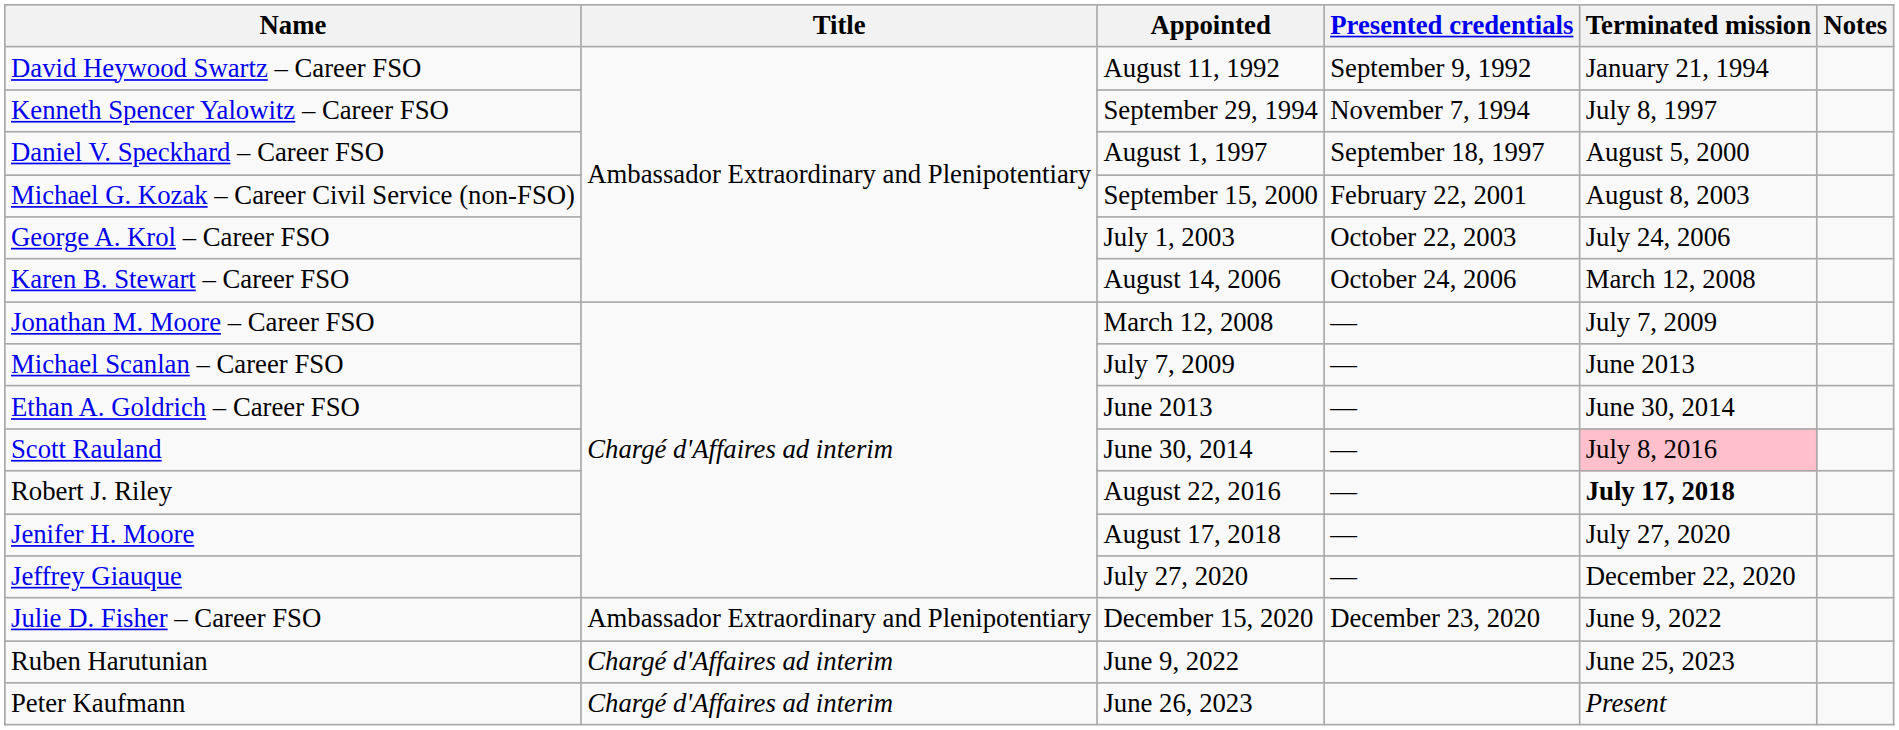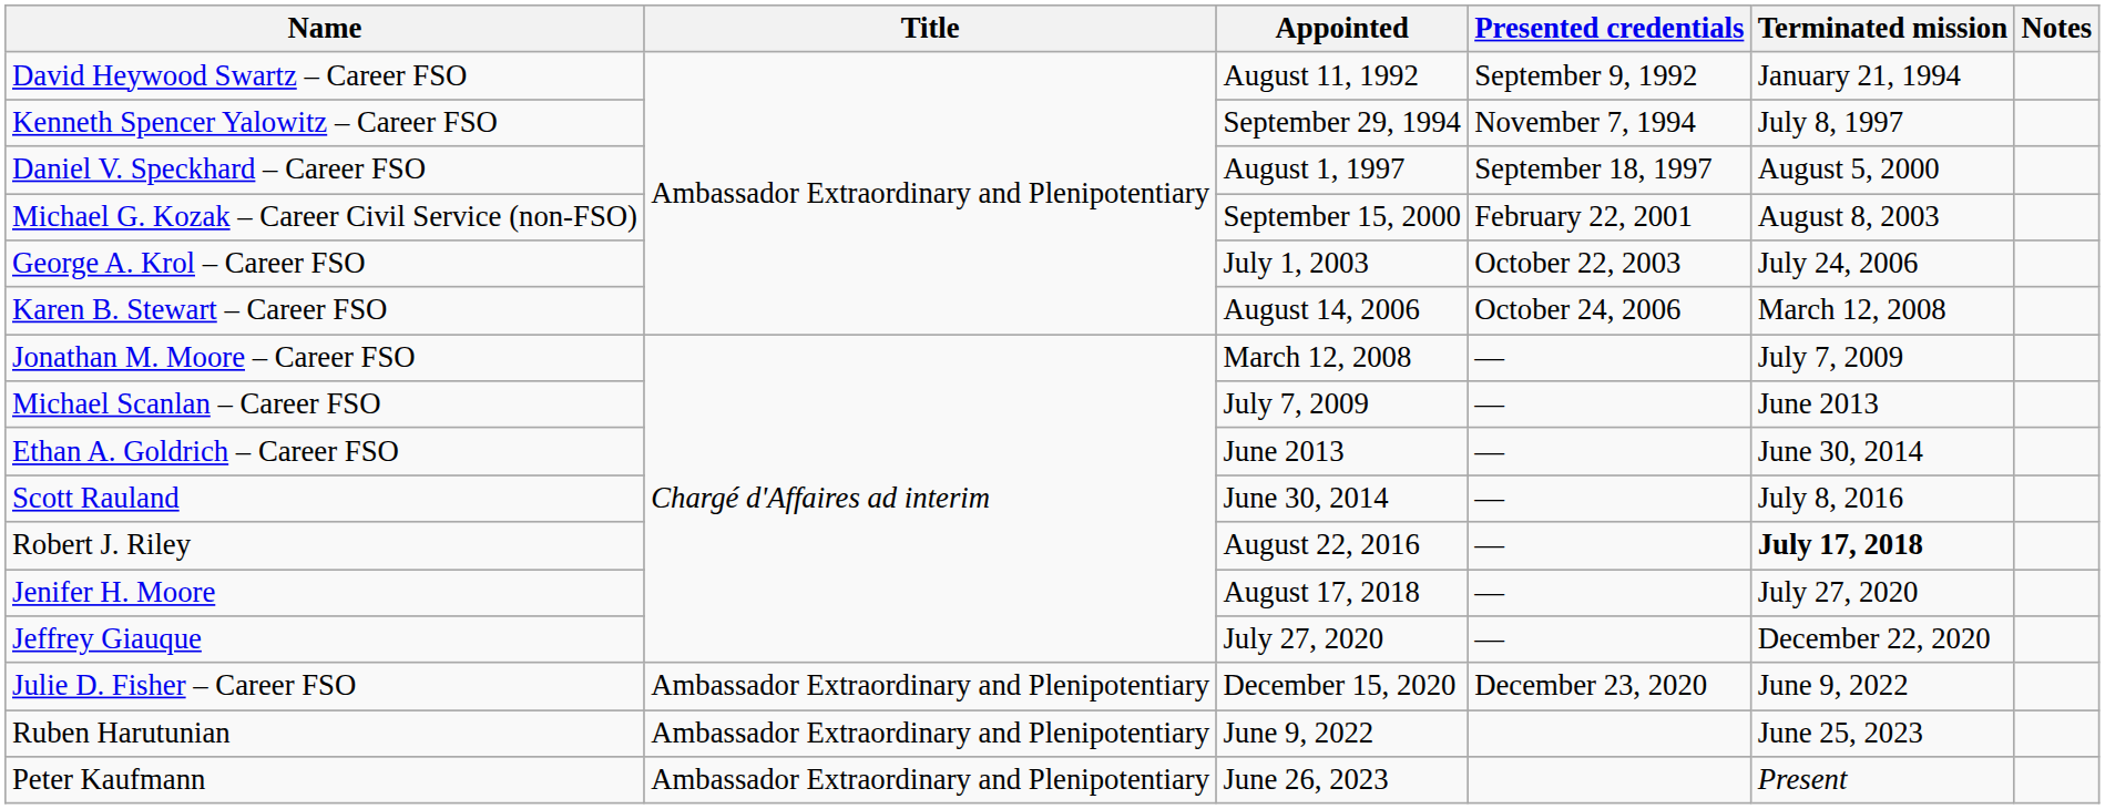Scott Rauland | Terminated mission: pink background -> no background
Ruben Harutunian | Title: Chargé d'Affaires ad interim -> Ambassador Extraordinary and Plenipotentiary
Peter Kaufmann | Title: Chargé d'Affaires ad interim -> Ambassador Extraordinary and Plenipotentiary
